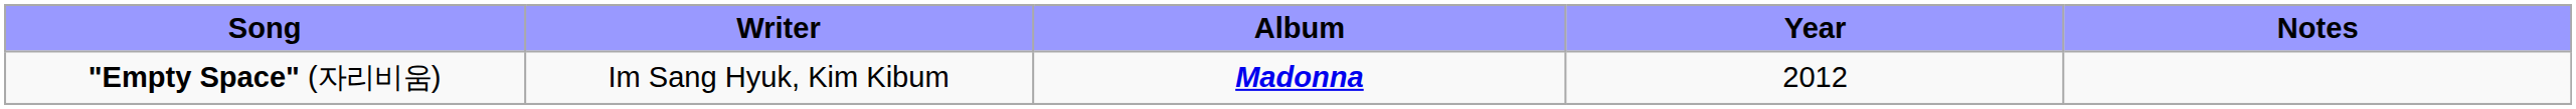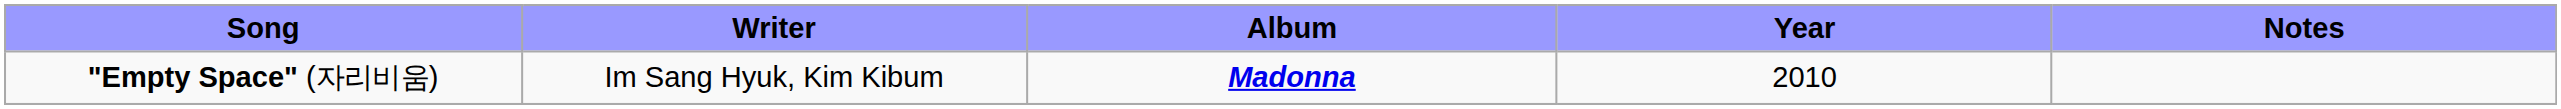"Empty Space" (자리비움) | Year: 2012 -> 2010
